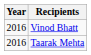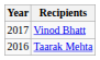Vinod Bhatt | Year: 2016 -> 2017
